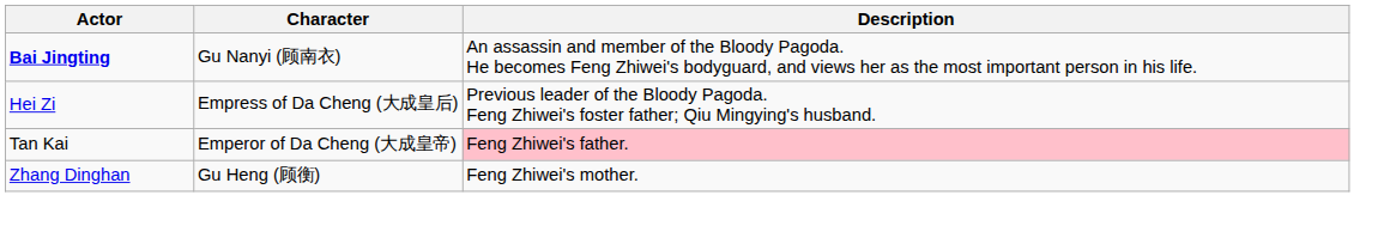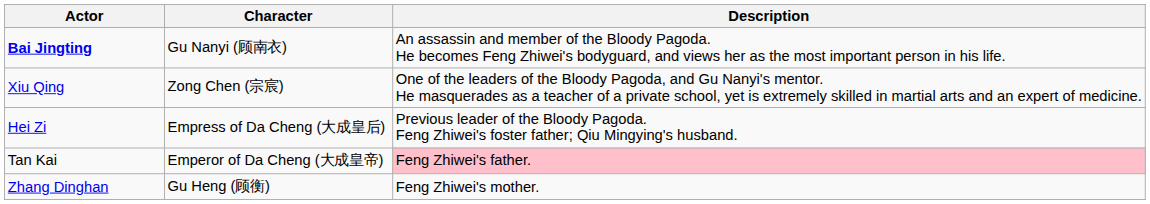+ row: Xiu Qing | Zong Chen (宗宸) | One of the leaders of the Bloody Pagoda, and Gu Nanyi's mentor. He masquerades as a teacher of a private school, yet is extremely skilled in martial arts and an expert of medicine.
